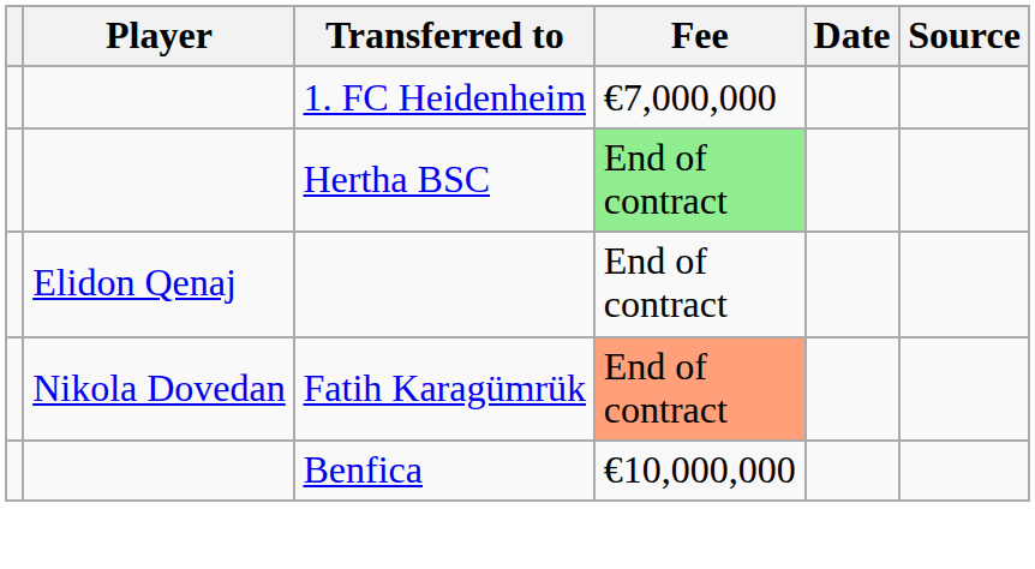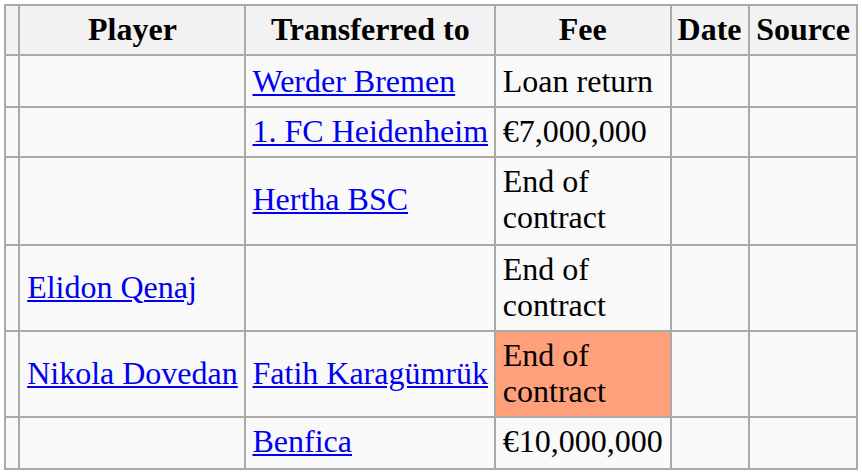+ row: Werder Bremen | Loan return
Hertha BSC | Fee: lightgreen background -> no background
